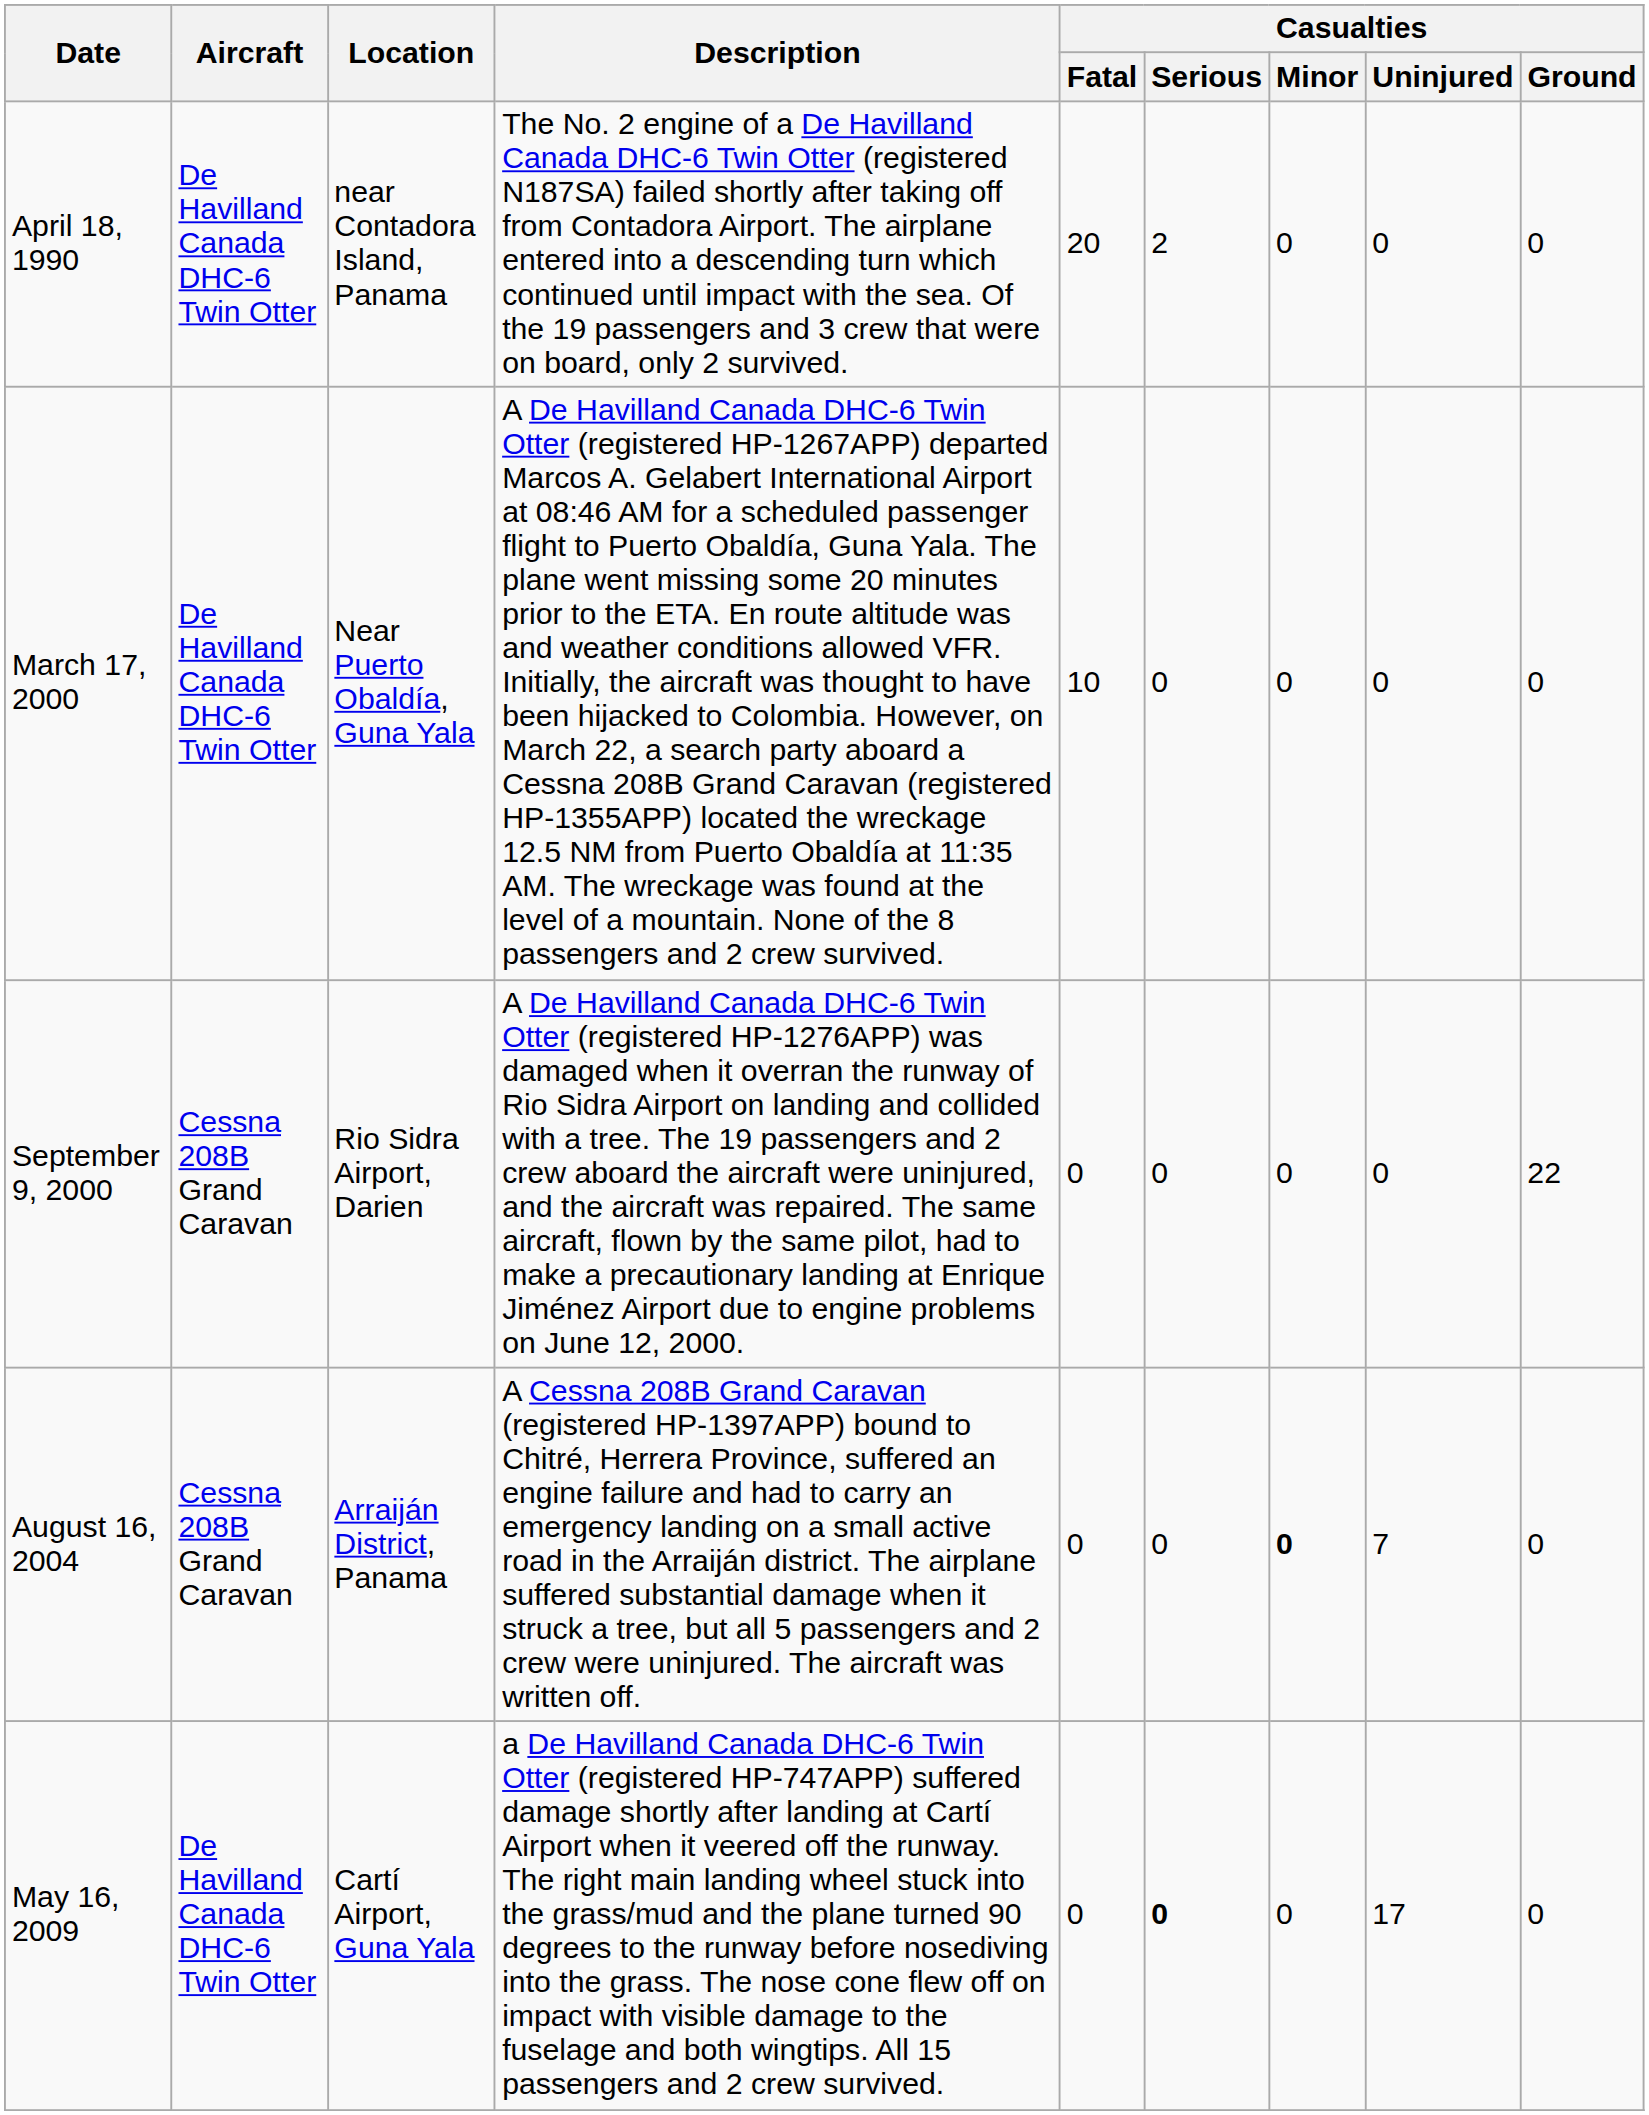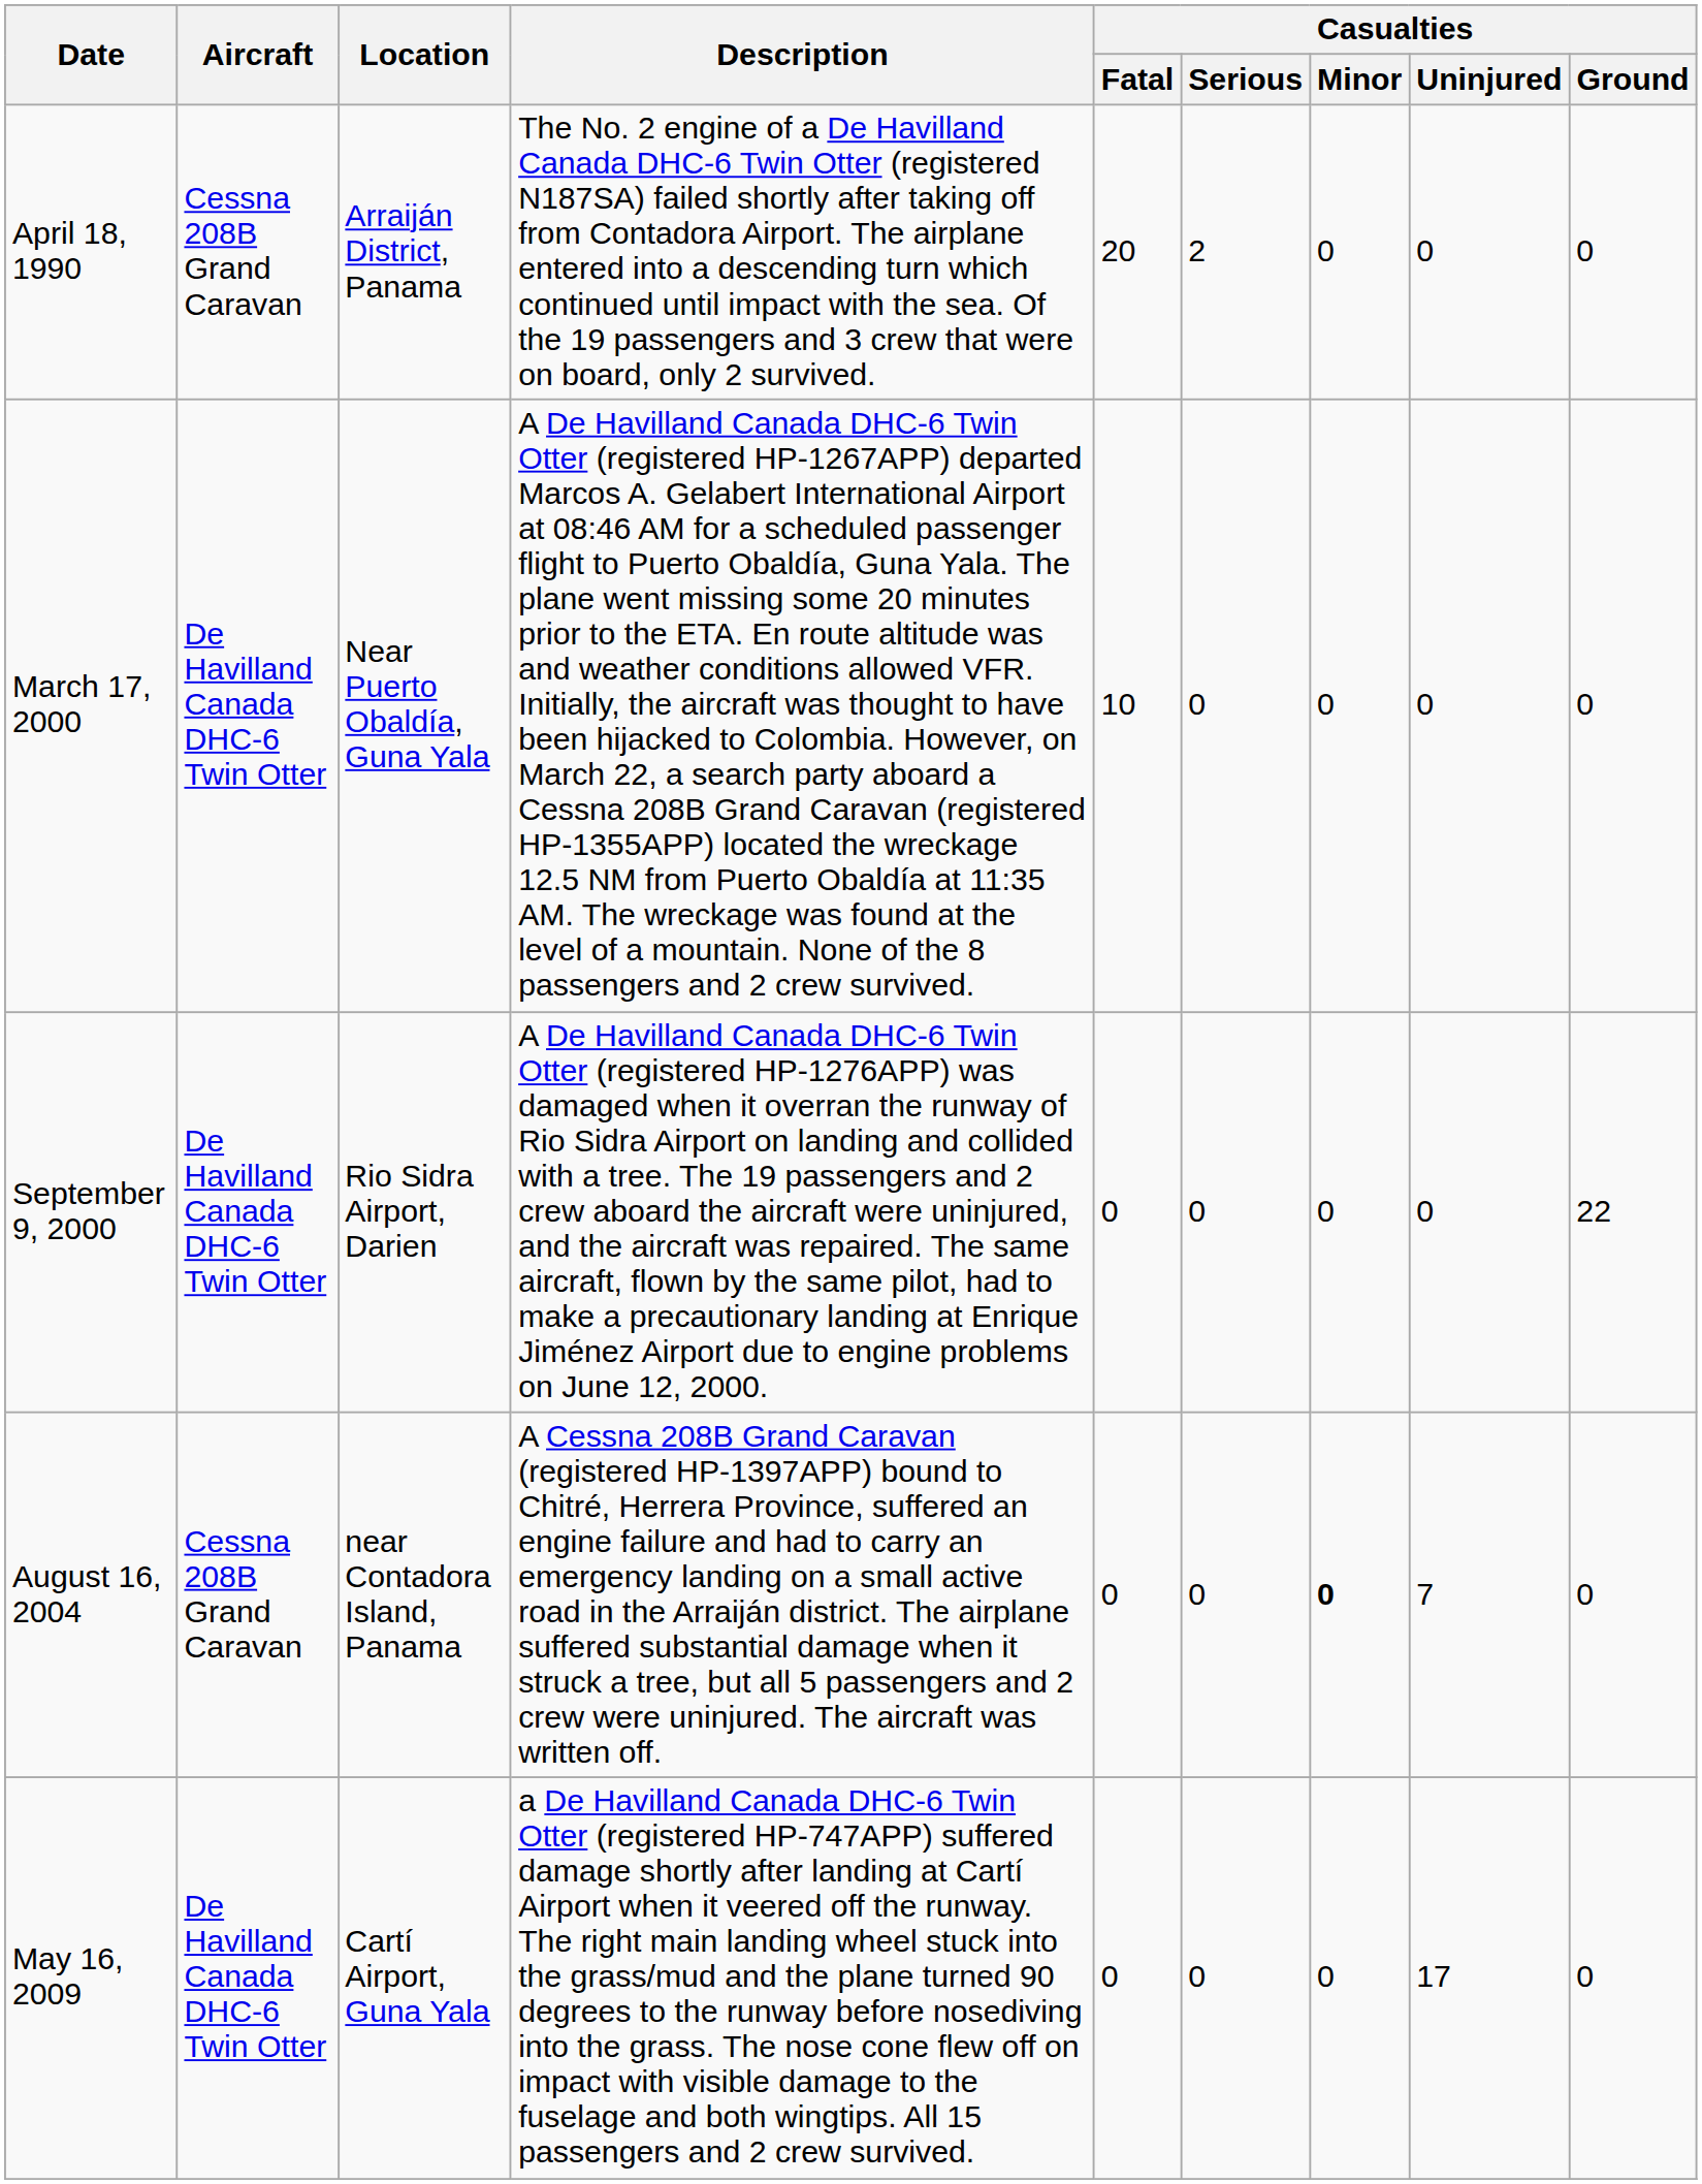April 18, 1990 | Aircraft: De Havilland Canada DHC-6 Twin Otter -> Cessna 208B Grand Caravan
April 18, 1990 | Location: near Contadora Island, Panama -> Arraiján District, Panama
September 9, 2000 | Aircraft: Cessna 208B Grand Caravan -> De Havilland Canada DHC-6 Twin Otter
August 16, 2004 | Location: Arraiján District, Panama -> near Contadora Island, Panama
May 16, 2009 | Casualties / Serious: bold -> normal
